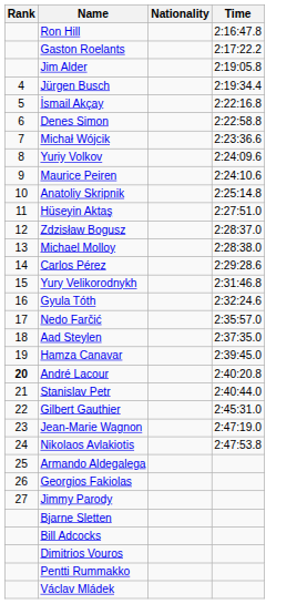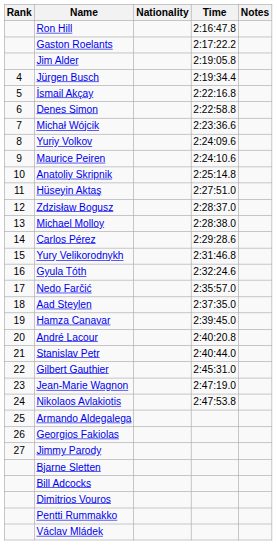+ column: Notes
André Lacour | Rank: bold -> normal
